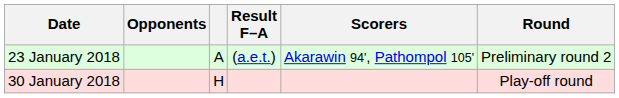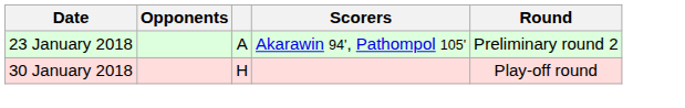- column: Result F–A | (a.e.t.)
